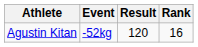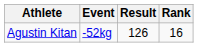Agustin Kitan | Result: 120 -> 126
